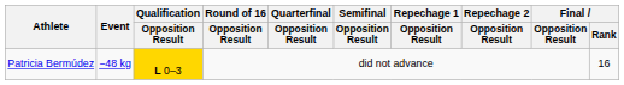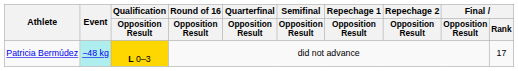Patricia Bermúdez | Event: no background -> paleturquoise background
Patricia Bermúdez | Final / Rank: 16 -> 17
